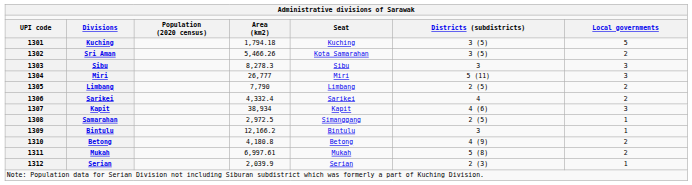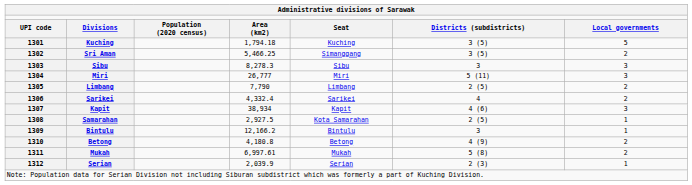Sri Aman | column 4: 5,466.26 -> 5,466.25
Sri Aman | column 5: Kota Samarahan -> Simanggang
Samarahan | column 4: 2,972.5 -> 2,927.5
Samarahan | column 5: Simanggang -> Kota Samarahan
